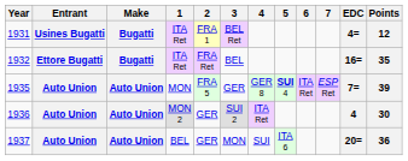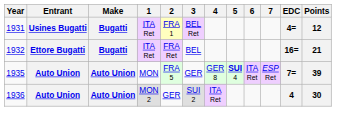1932 | Points: 35 -> 21
- row: 1937 | Auto Union | Auto Union | BEL | GER | MON | SUI | ITA 6 | 20= | 36
